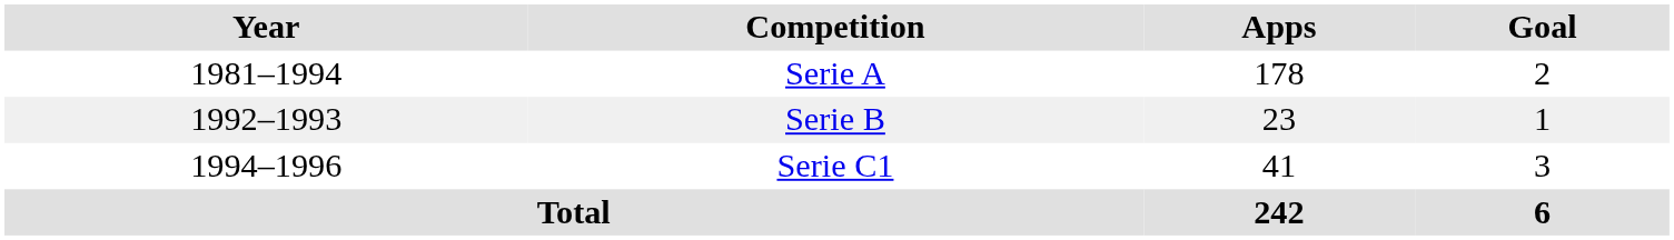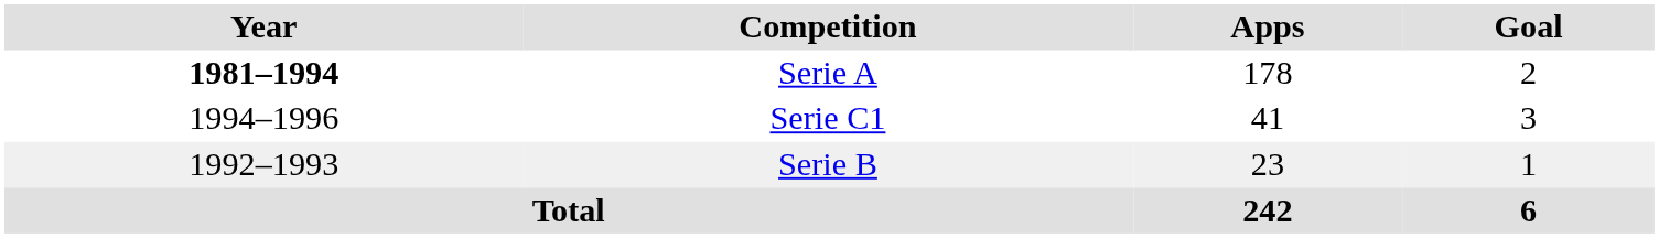Serie A | Year: normal -> bold
rows swapped: Serie B <-> Serie C1
